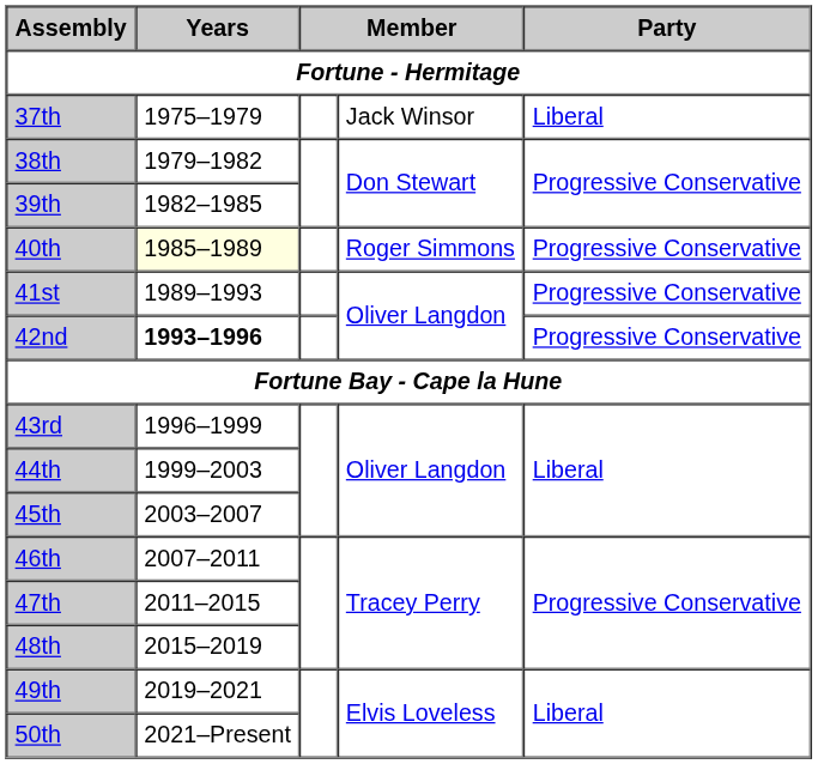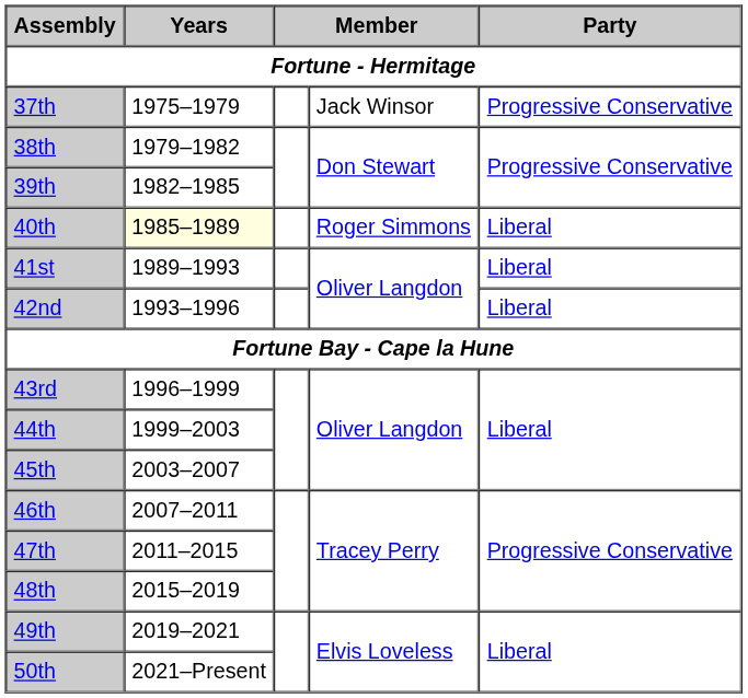37th | Party: Liberal -> Progressive Conservative
40th | Party: Progressive Conservative -> Liberal
41st | Party: Progressive Conservative -> Liberal
42nd | Years: bold -> normal
42nd | Party: Progressive Conservative -> Liberal
